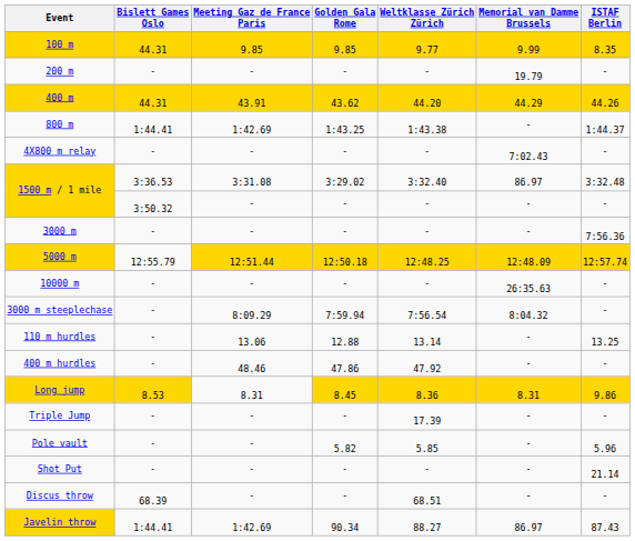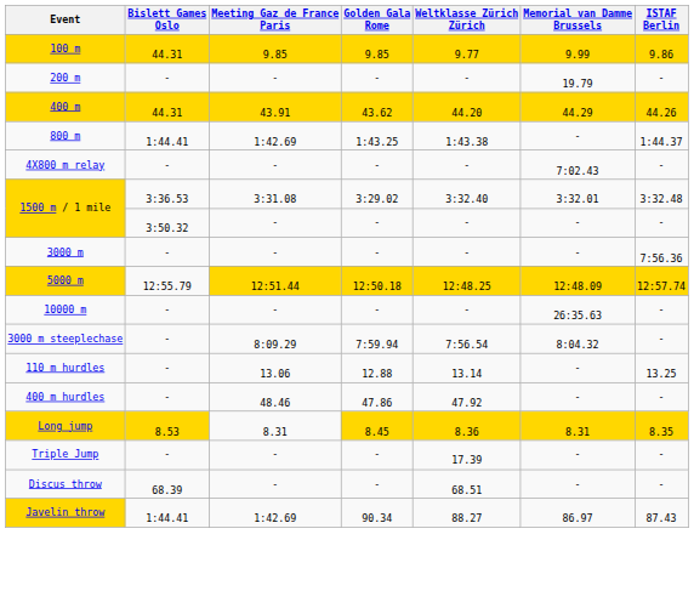100 m | ISTAF Berlin: 8.35 -> 9.86
1500 m / 1 mile / 3:29.02 | Memorial van Damme Brussels: 86.97 -> 3:32.01
Long jump | ISTAF Berlin: 9.86 -> 8.35
- row: Pole vault | - | - | 5.82 | 5.85 | - | 5.96
- row: Shot Put | - | - | - | - | - | 21.14
